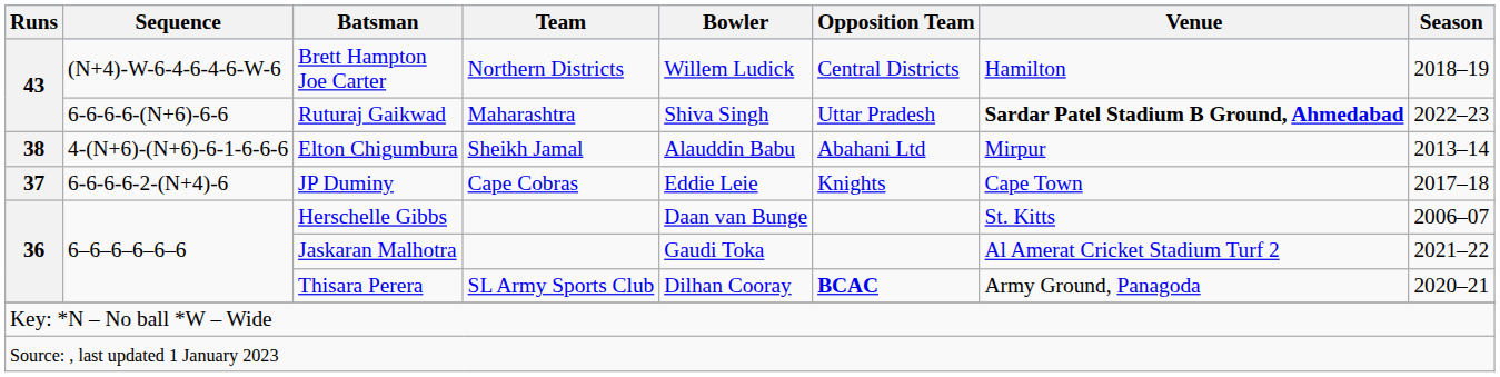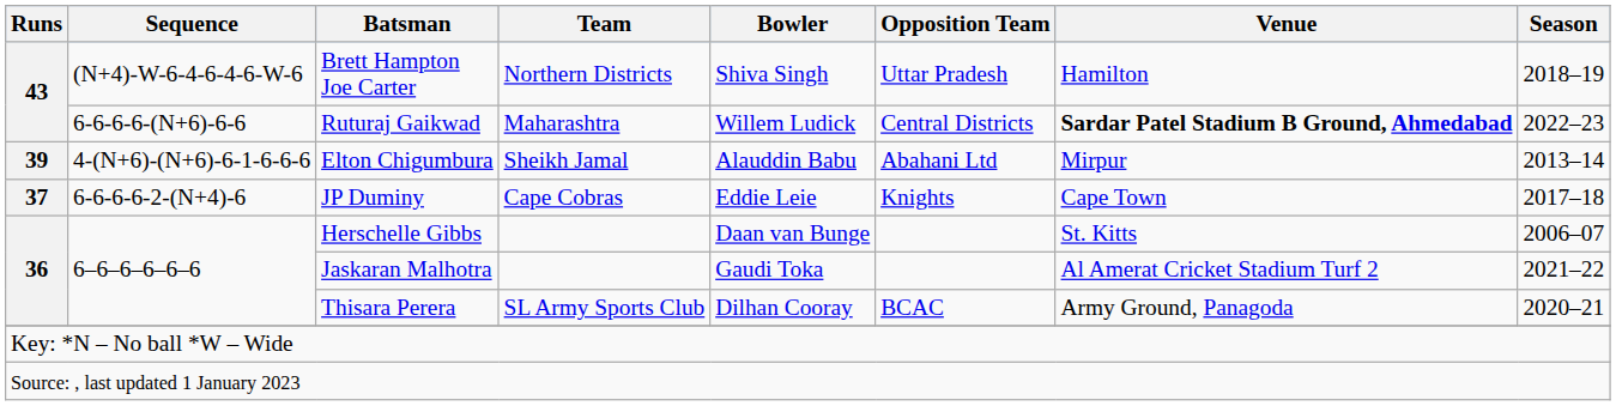Brett Hampton Joe Carter | Bowler: Willem Ludick -> Shiva Singh
Brett Hampton Joe Carter | Opposition Team: Central Districts -> Uttar Pradesh
Ruturaj Gaikwad | Bowler: Shiva Singh -> Willem Ludick
Ruturaj Gaikwad | Opposition Team: Uttar Pradesh -> Central Districts
Elton Chigumbura | Runs: 38 -> 39
Thisara Perera | Opposition Team: bold -> normal
